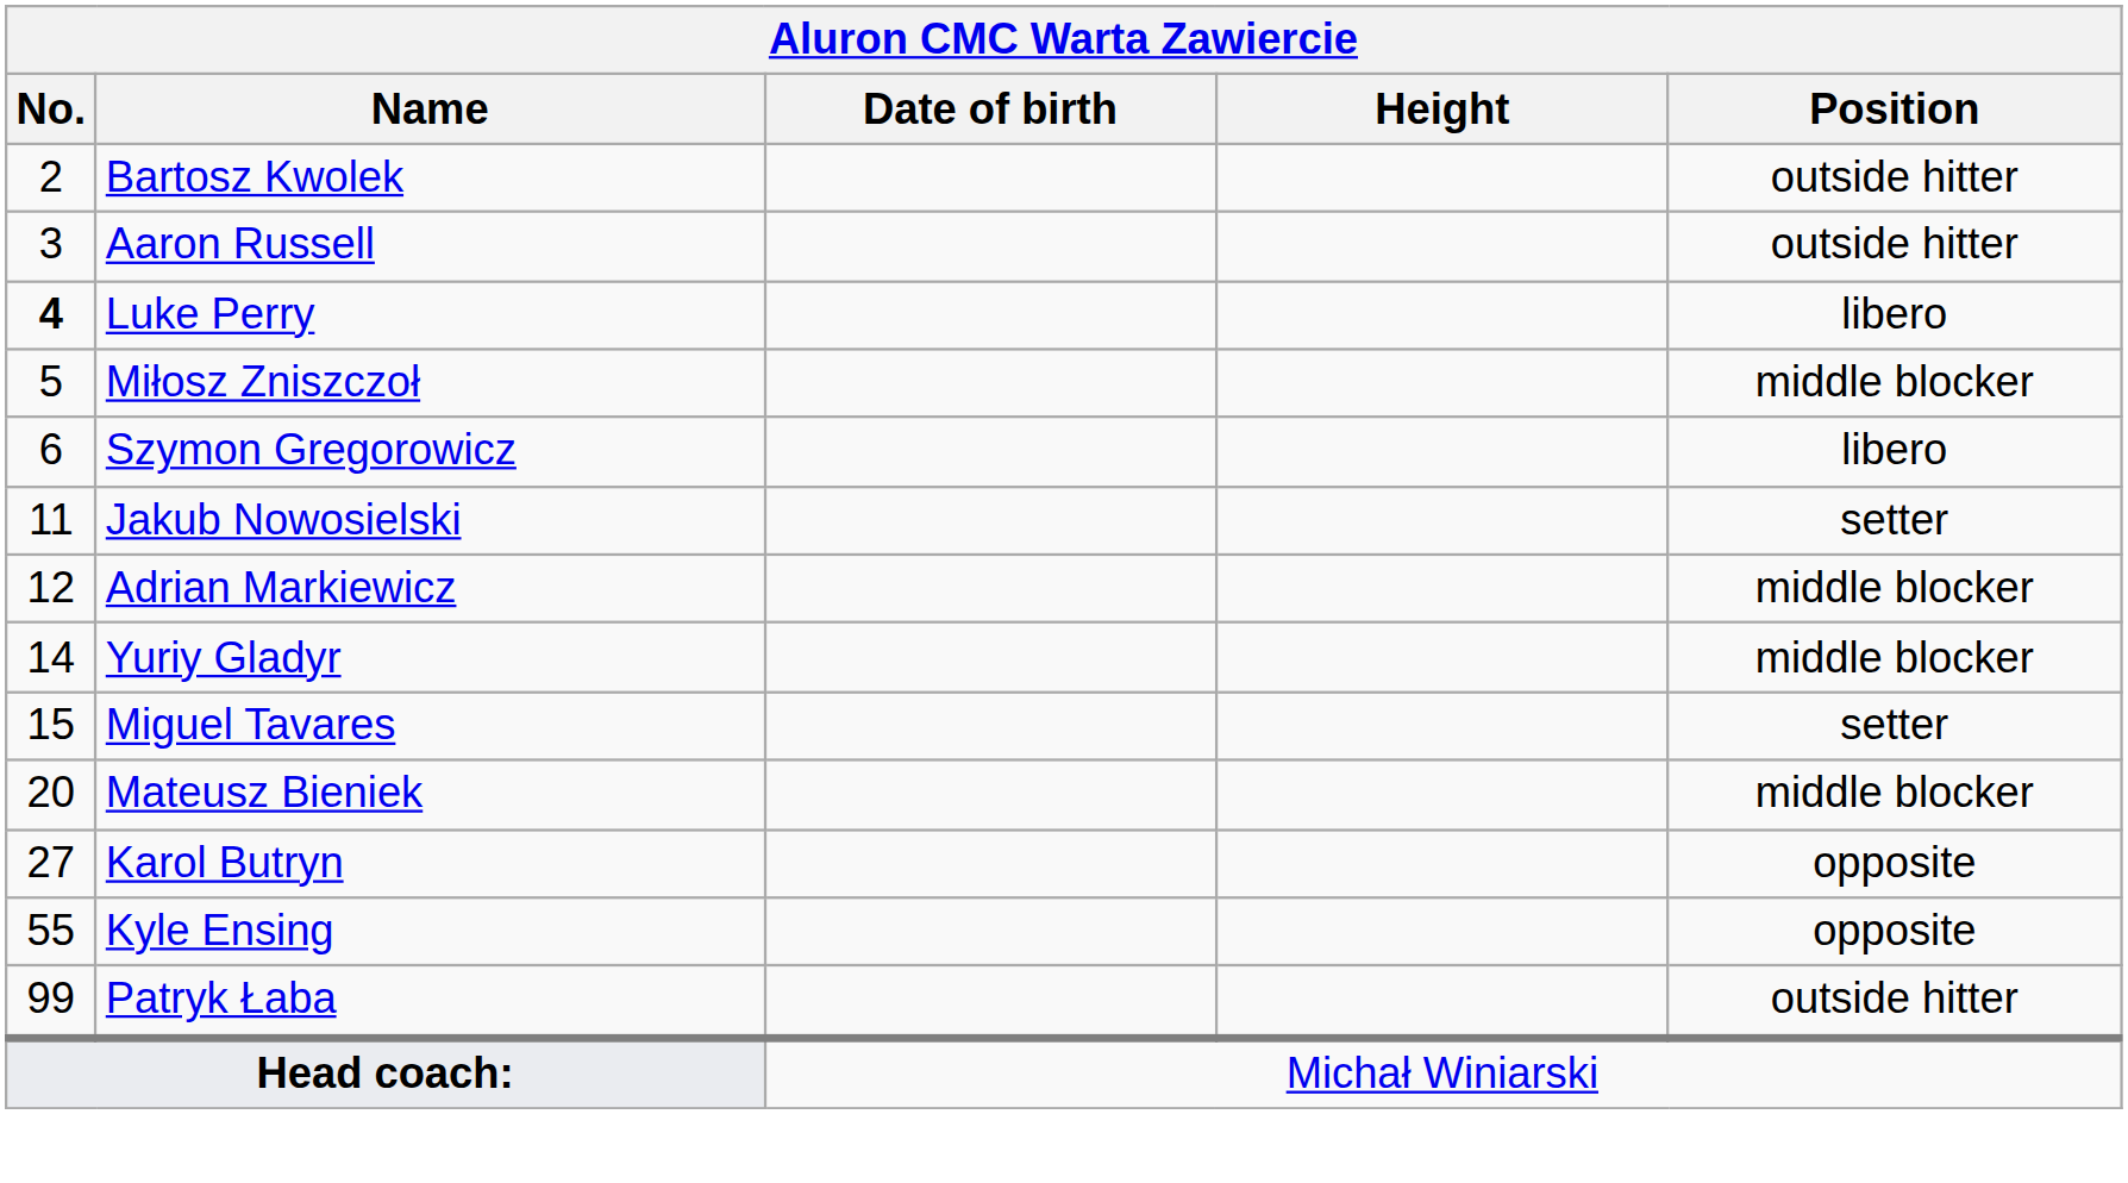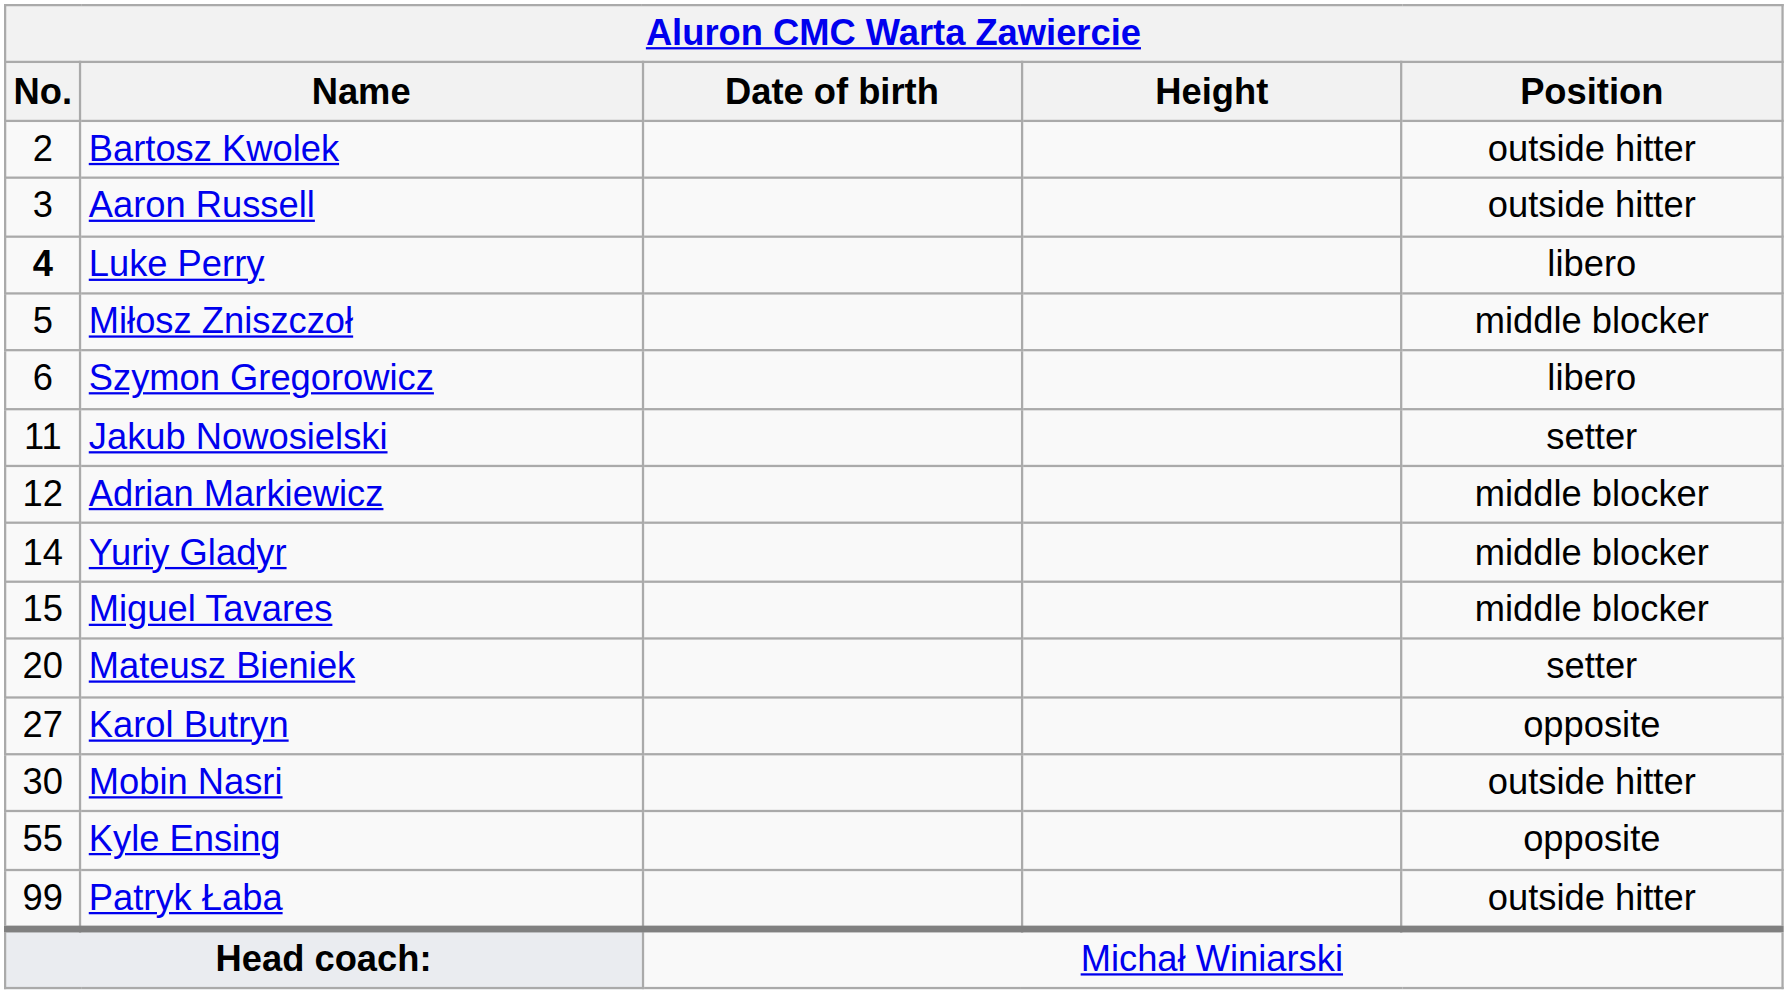Miguel Tavares | Position: setter -> middle blocker
Mateusz Bieniek | Position: middle blocker -> setter
+ row: 30 | Mobin Nasri | outside hitter
